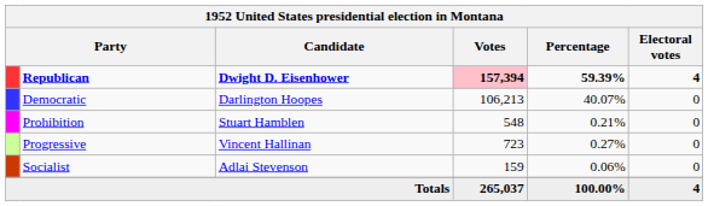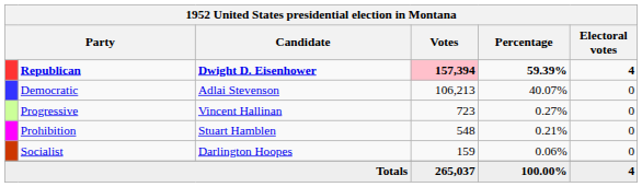Democratic | Candidate: Darlington Hoopes -> Adlai Stevenson
rows swapped: Progressive <-> Prohibition
Socialist | Candidate: Adlai Stevenson -> Darlington Hoopes
